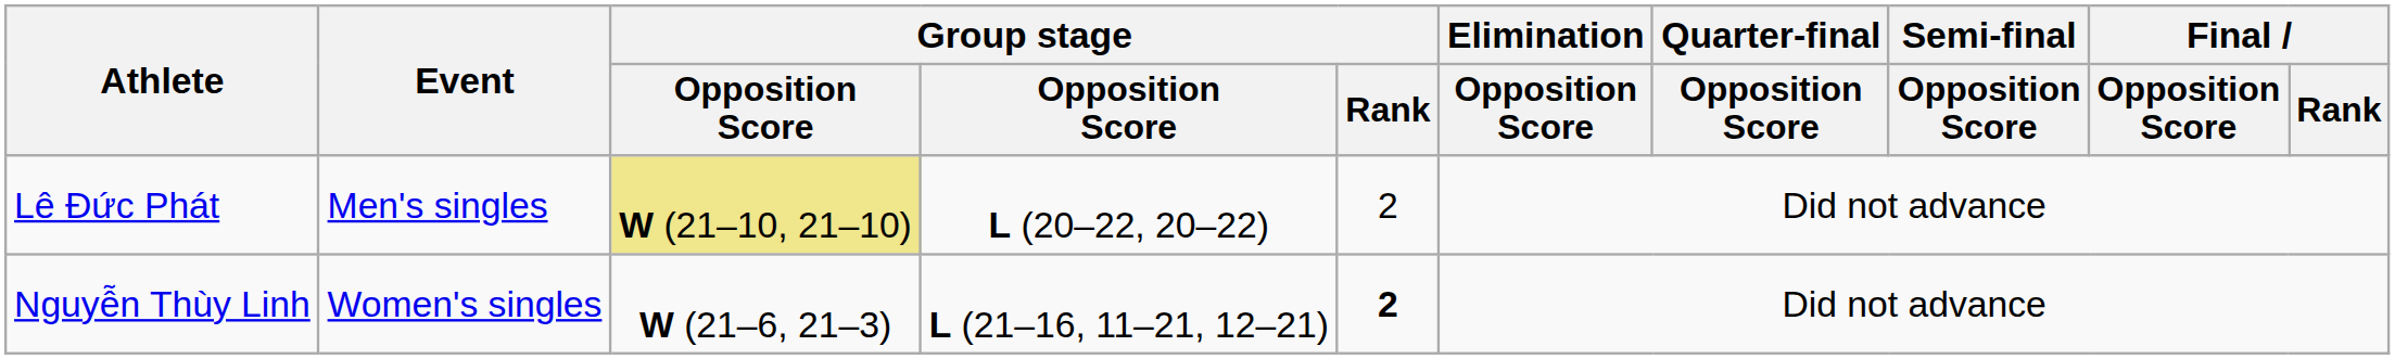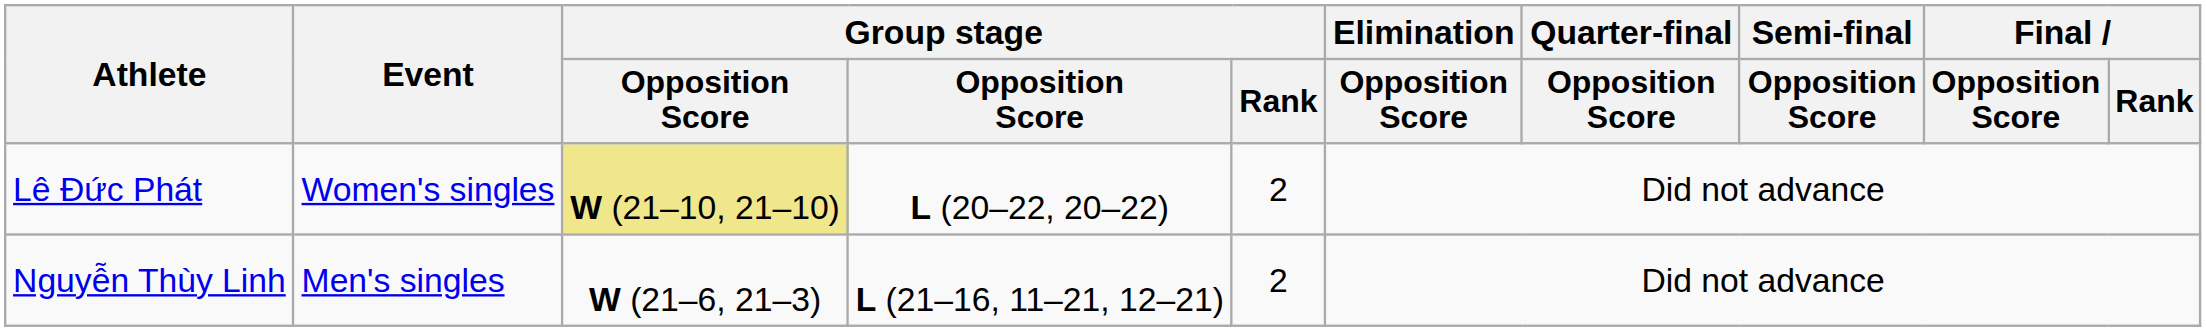Lê Đức Phát | Event: Men's singles -> Women's singles
Nguyễn Thùy Linh | Event: Women's singles -> Men's singles
Nguyễn Thùy Linh | Group stage / Rank: bold -> normal
